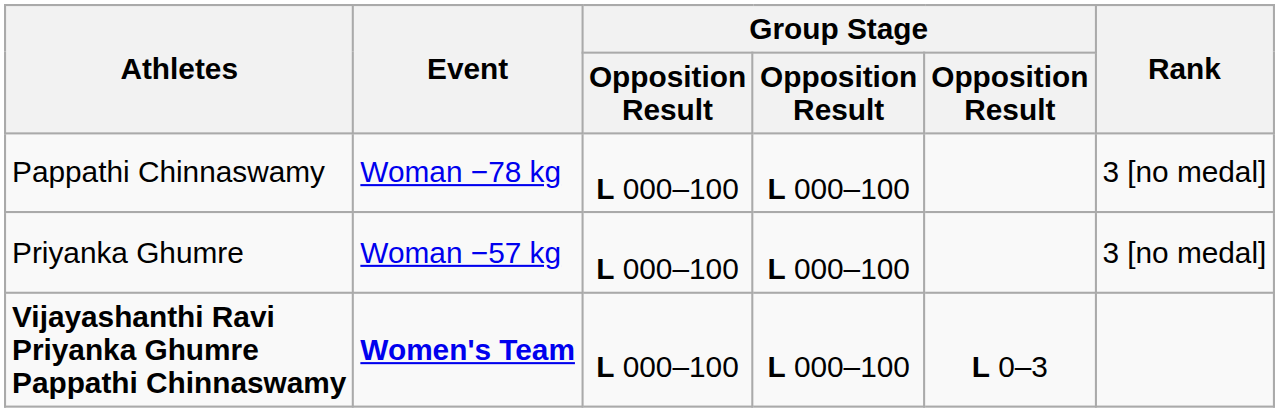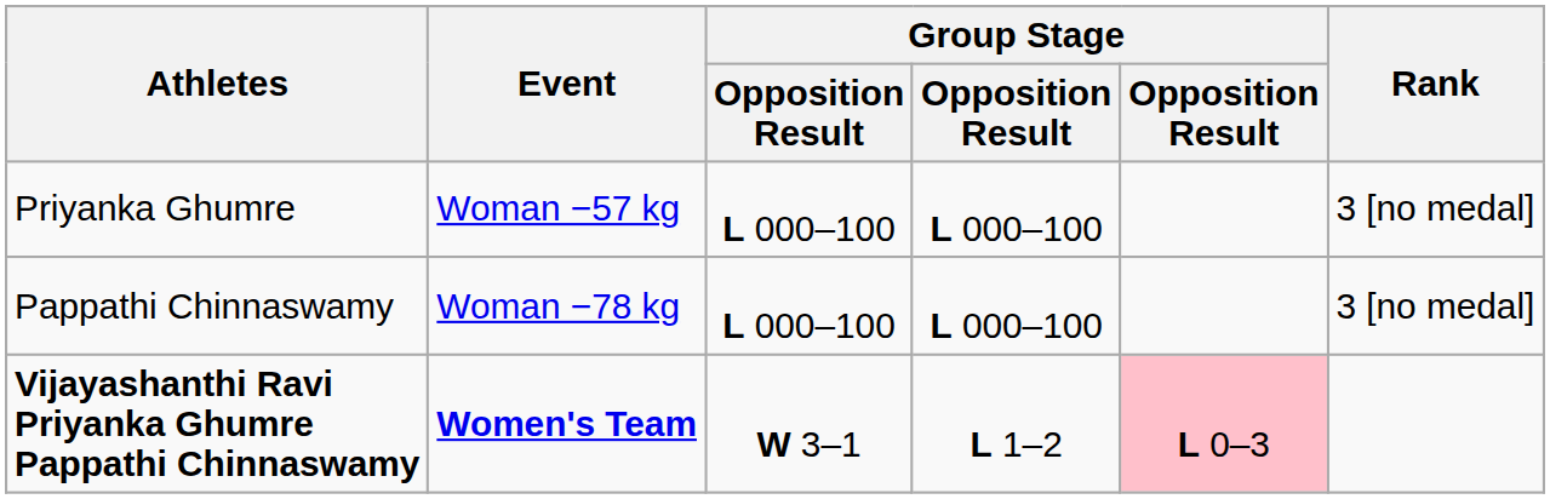rows swapped: Priyanka Ghumre <-> Pappathi Chinnaswamy
Vijayashanthi Ravi Priyanka Ghumre Pappathi Chinnaswamy | column 3: L 000–100 -> W 3–1
Vijayashanthi Ravi Priyanka Ghumre Pappathi Chinnaswamy | column 4: L 000–100 -> L 1–2
Vijayashanthi Ravi Priyanka Ghumre Pappathi Chinnaswamy | column 5: no background -> pink background
